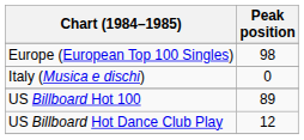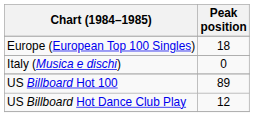Europe (European Top 100 Singles) | Peak position: 98 -> 18
